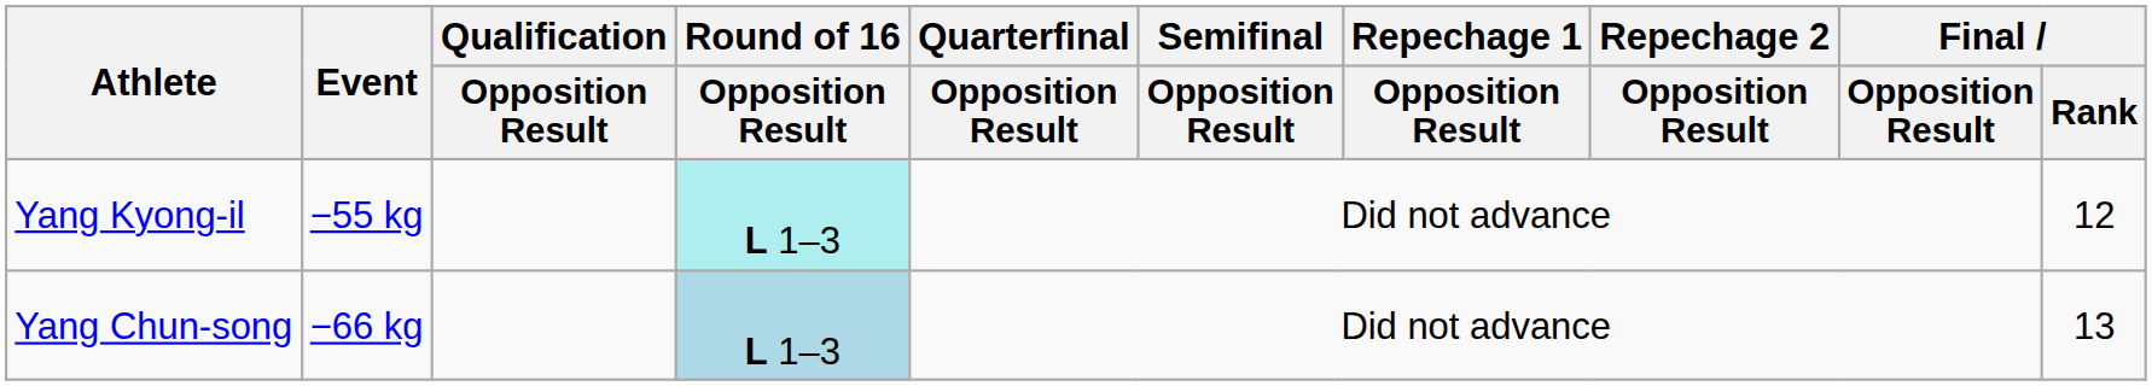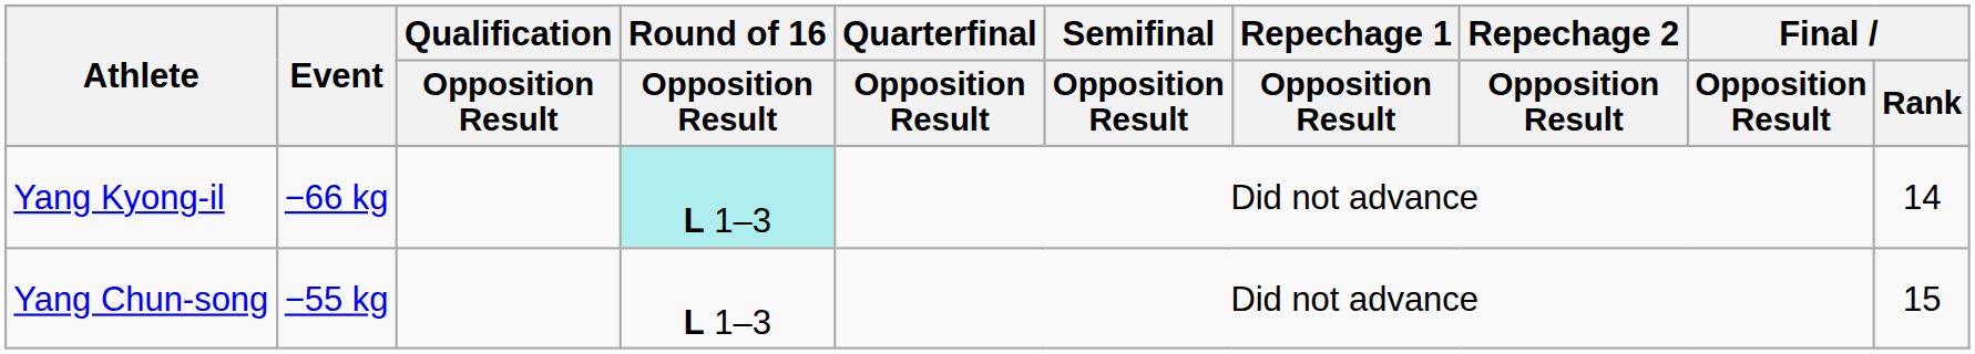Yang Kyong-il | Event: −55 kg -> −66 kg
Yang Kyong-il | Final / Rank: 12 -> 14
Yang Chun-song | Event: −66 kg -> −55 kg
Yang Chun-song | Round of 16 / Opposition Result: lightblue background -> no background
Yang Chun-song | Final / Rank: 13 -> 15
